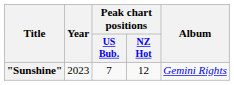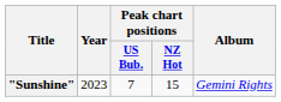"Sunshine" | Peak chart positions / NZ Hot: 12 -> 15
